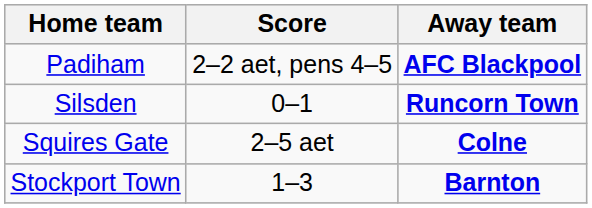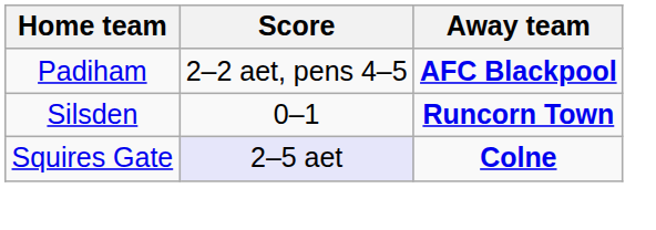Squires Gate | Score: no background -> lavender background
- row: Stockport Town | 1–3 | Barnton
